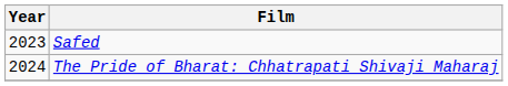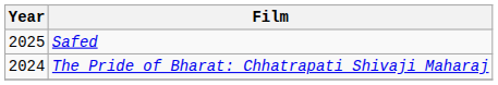Safed | Year: 2023 -> 2025
